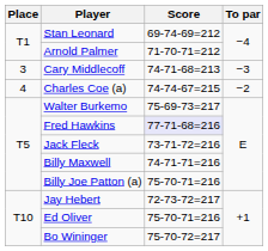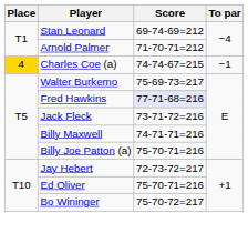- row: 3 | Cary Middlecoff | 74-71-68=213 | −3
Charles Coe (a) | Place: no background -> gold background
Charles Coe (a) | To par: −2 -> −1
